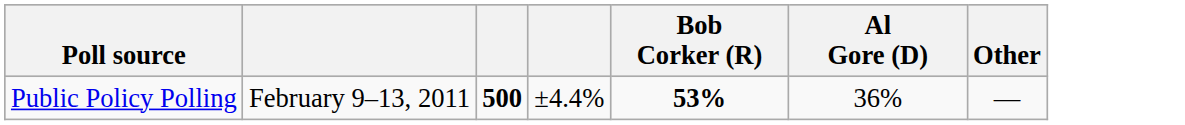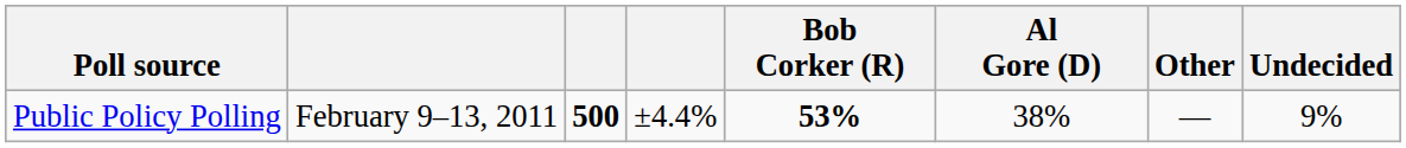+ column: Undecided | 9%
Public Policy Polling | Al Gore (D): 36% -> 38%
